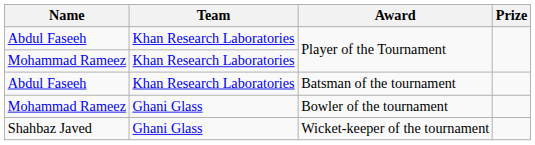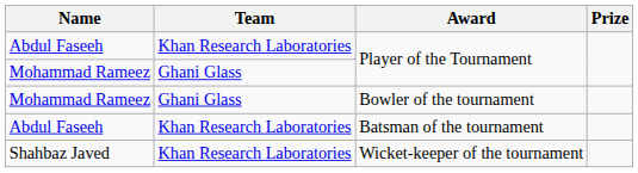Mohammad Rameez / Player of the Tournament | Team: Khan Research Laboratories -> Ghani Glass
rows swapped: Batsman of the tournament <-> Bowler of the tournament
Wicket-keeper of the tournament | Team: Ghani Glass -> Khan Research Laboratories
